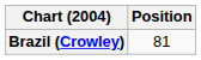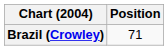Brazil (Crowley) | Position: 81 -> 71
